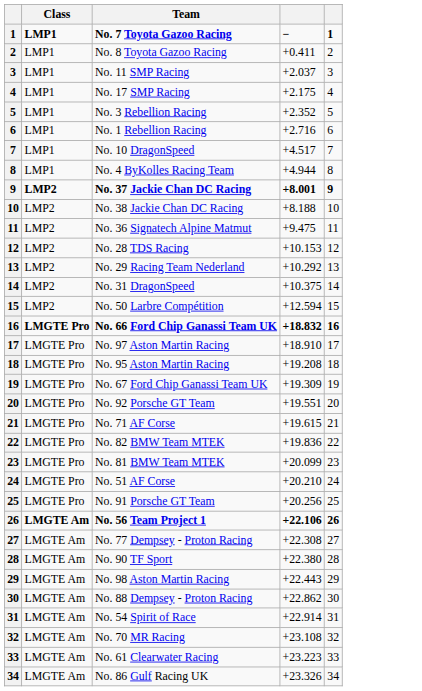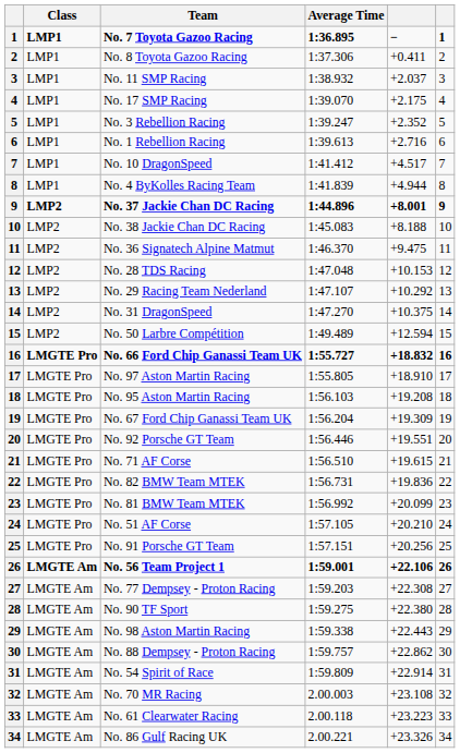+ column: Average Time | 1:36.895 | 1:37.306 | 1:38.932 | 1:39.070 | 1:39.247 | 1:39.613 | 1:41.412 | 1:41.839 | 1:44.896 | 1:45.083 | 1:46.370 | 1:47.048 | 1:47.107 | 1:47.270 | 1:49.489 | 1:55.727 | 1:55.805 | 1:56.103 | 1:56.204 | 1:56.446 | 1:56.510 | 1:56.731 | 1:56.992 | 1:57.105 | 1:57.151 | 1:59.001 | 1:59.203 | 1:59.275 | 1:59.338 | 1:59.757 | 1:59.809 | 2.00.003 | 2.00.118 | 2.00.221
